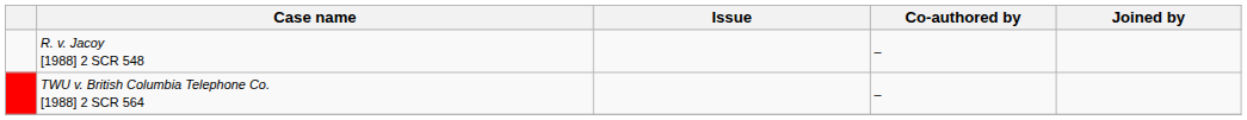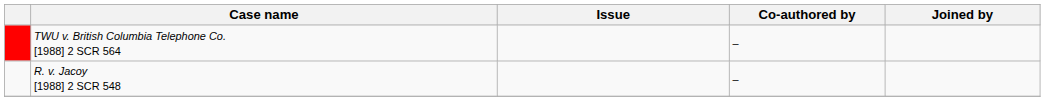rows swapped: TWU v. British Columbia Telephone Co. [1988] 2 SCR 564 <-> R. v. Jacoy [1988] 2 SCR 548
